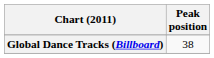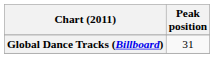Global Dance Tracks (Billboard) | Peak position: 38 -> 31
